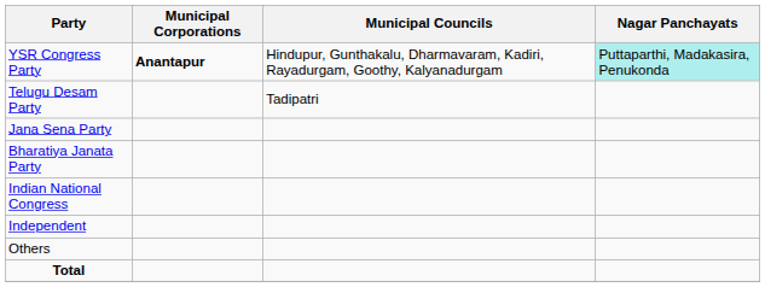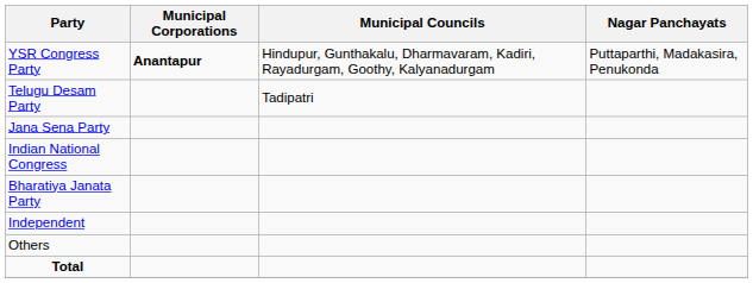YSR Congress Party | Nagar Panchayats: paleturquoise background -> no background
rows swapped: Indian National Congress <-> Bharatiya Janata Party
